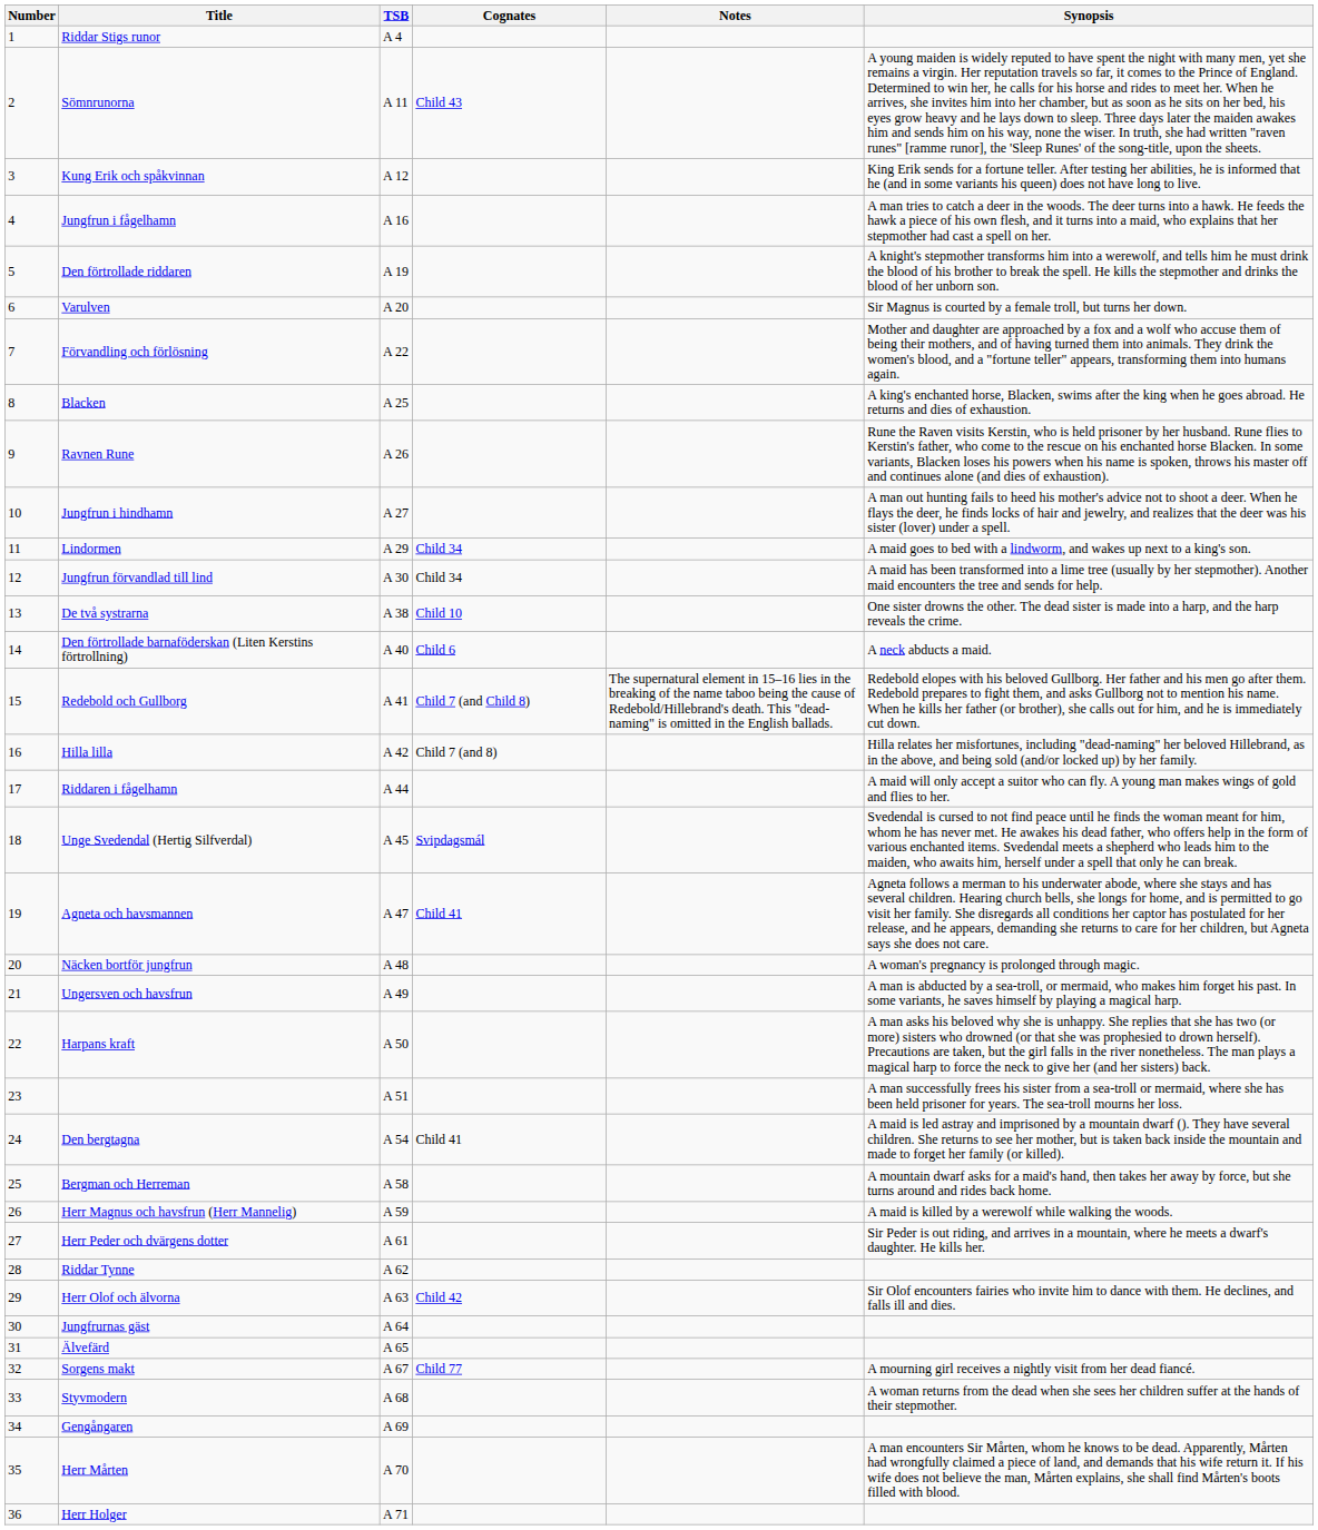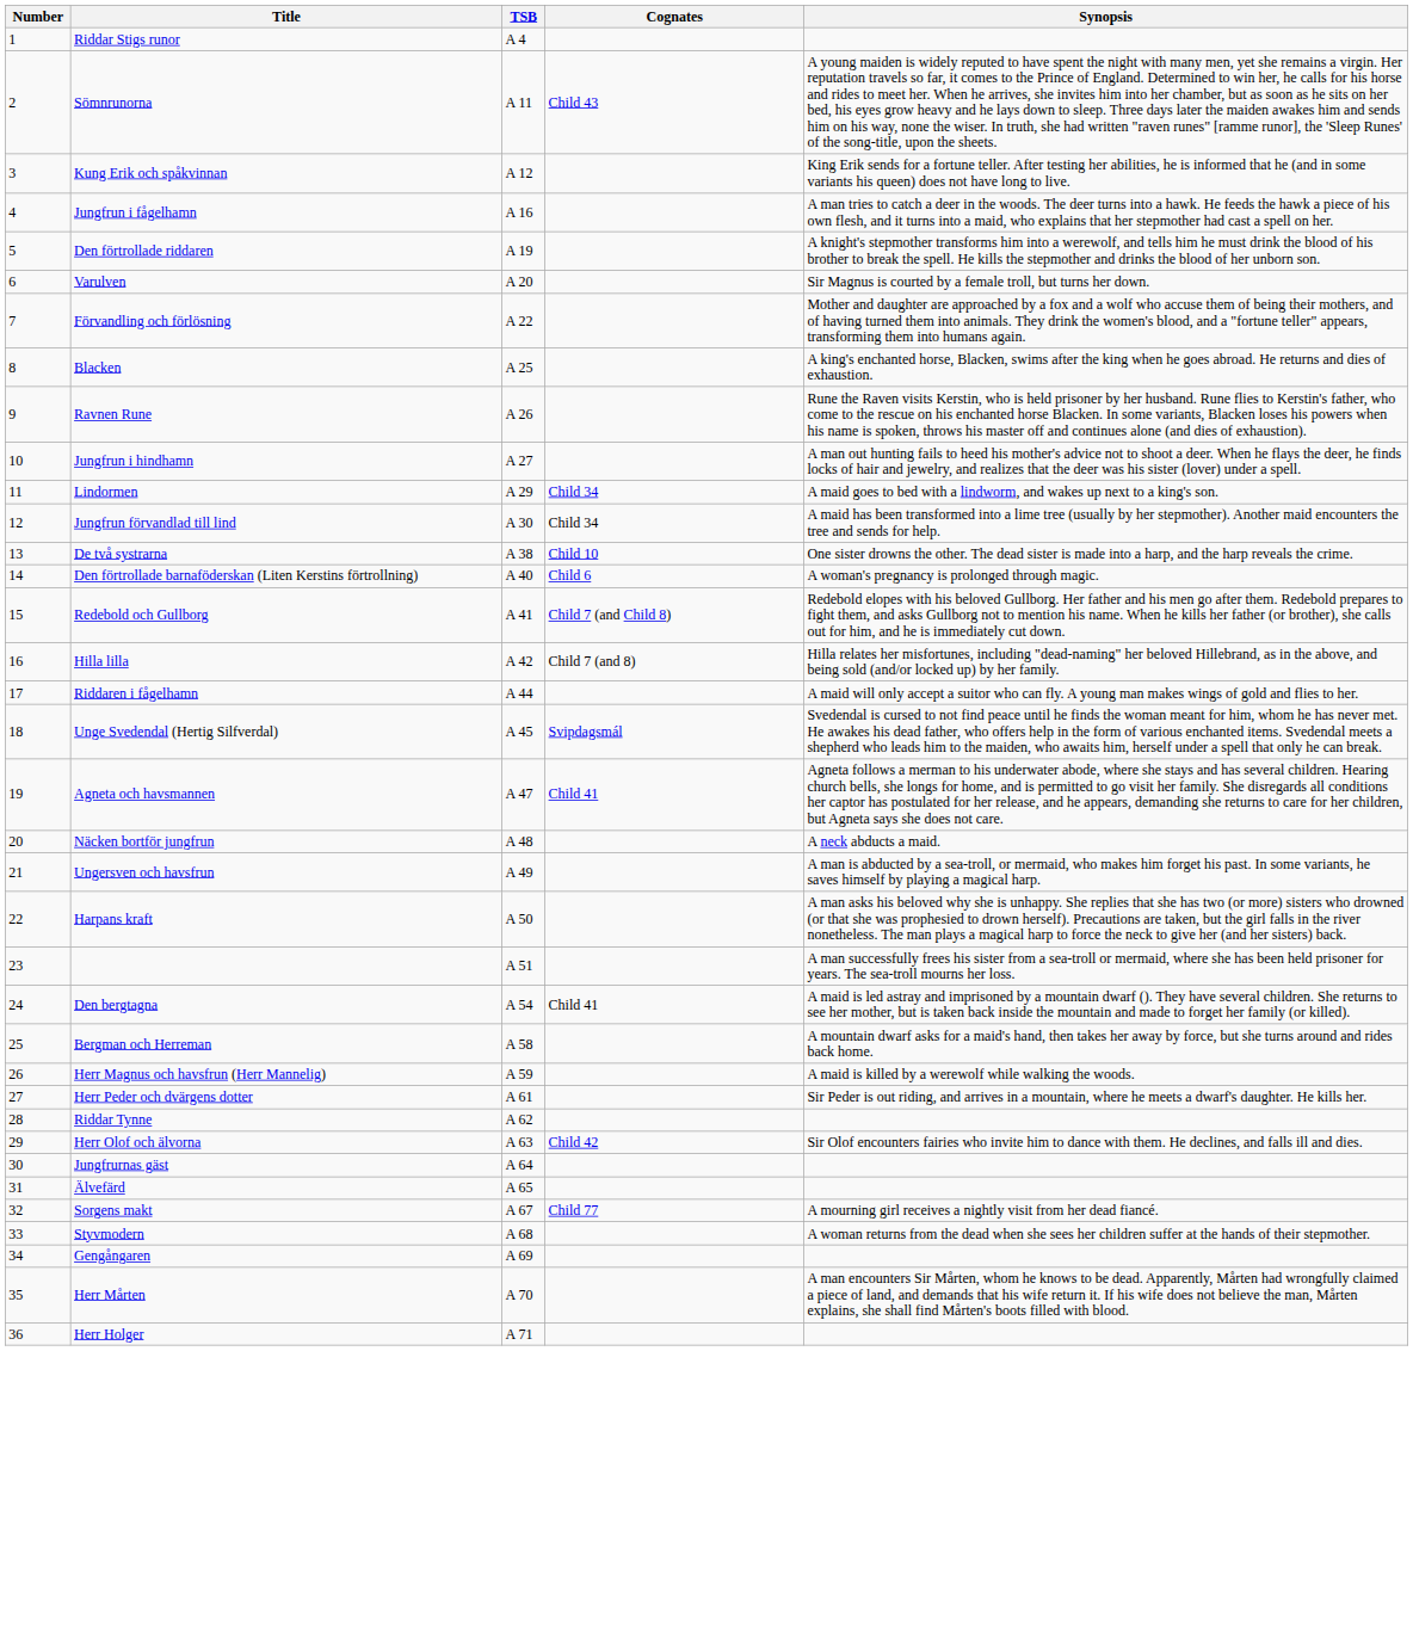- column: Notes | The supernatural element in 15–16 lies in the breaking of the name taboo being the cause of Redebold/Hillebrand's death. This "dead-naming" is omitted in the English ballads.
Den förtrollade barnaföderskan (Liten Kerstins förtrollning) | Synopsis: A neck abducts a maid. -> A woman's pregnancy is prolonged through magic.
Näcken bortför jungfrun | Synopsis: A woman's pregnancy is prolonged through magic. -> A neck abducts a maid.
